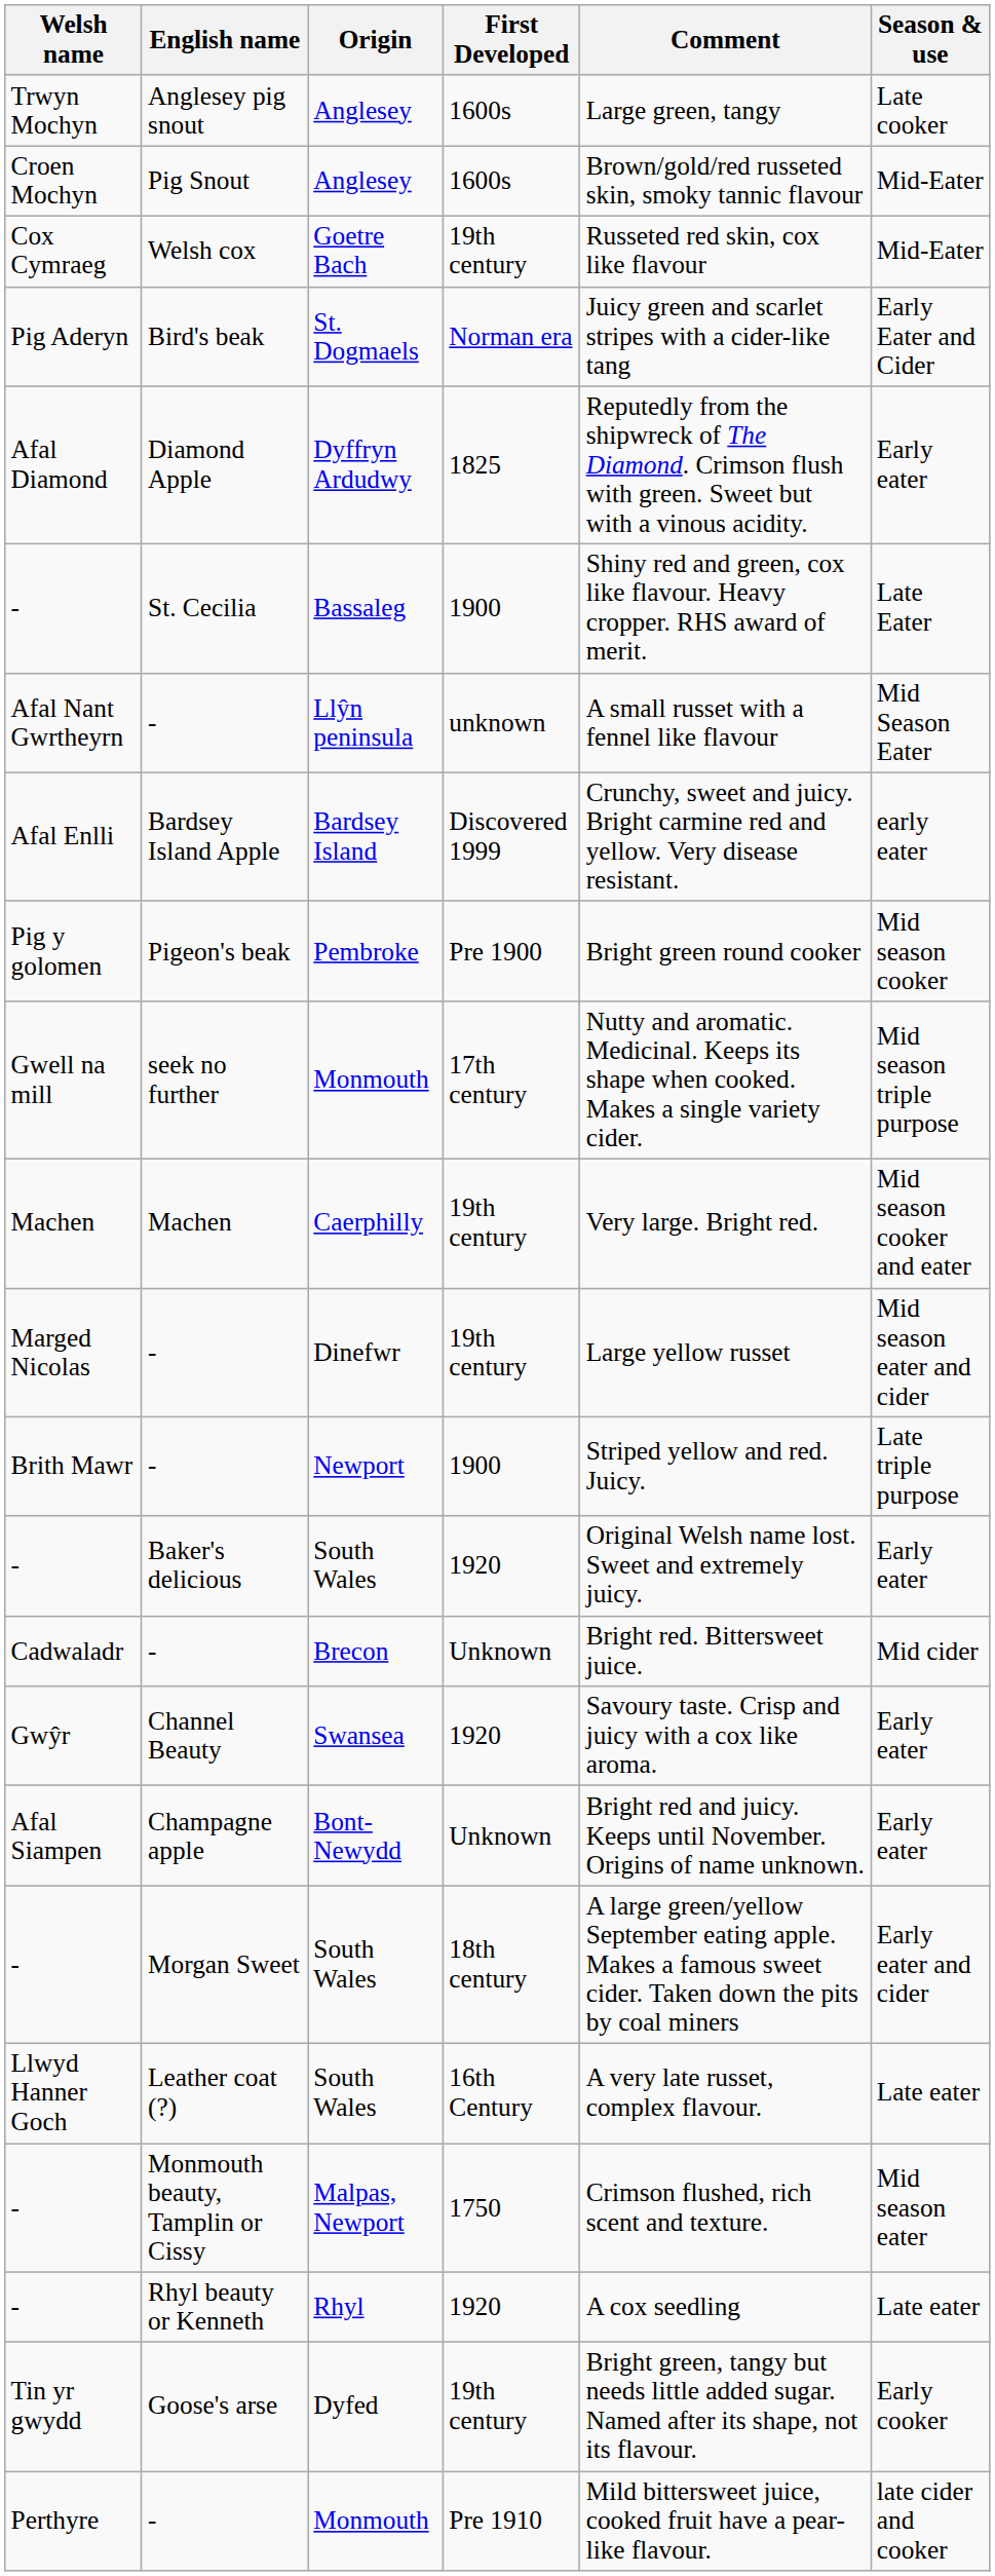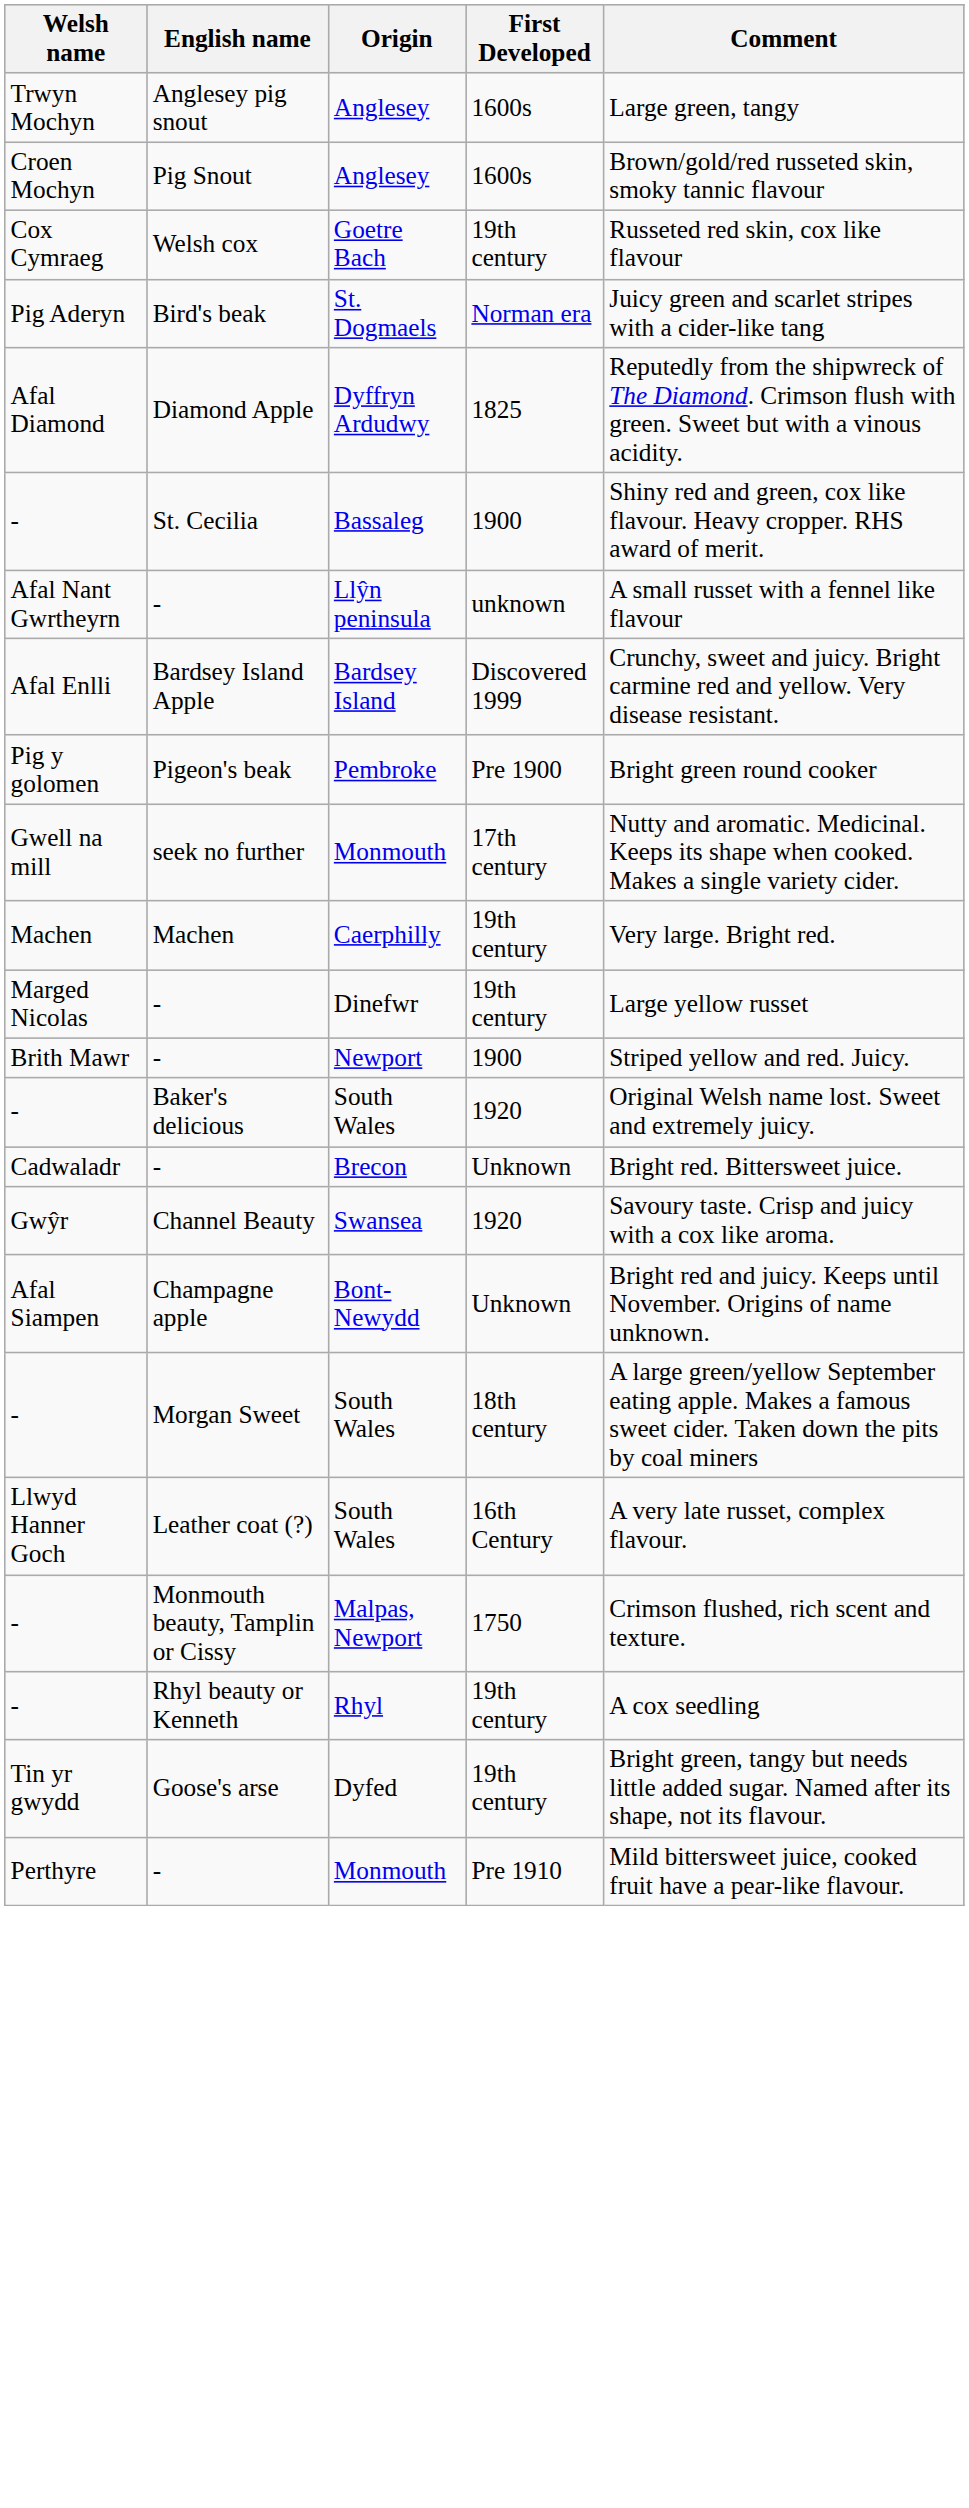- column: Season & use | Late cooker | Mid-Eater | Mid-Eater | Early Eater and Cider | Early eater | Late Eater | Mid Season Eater | early eater | Mid season cooker | Mid season triple purpose | Mid season cooker and eater | Mid season eater and cider | Late triple purpose | Early eater | Mid cider | Early eater | Early eater | Early eater and cider | Late eater | Mid season eater | Late eater | Early cooker | late cider and cooker
- / Rhyl beauty or Kenneth | First Developed: 1920 -> 19th century
